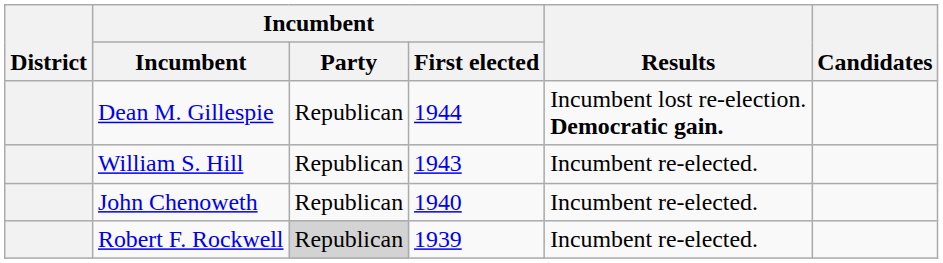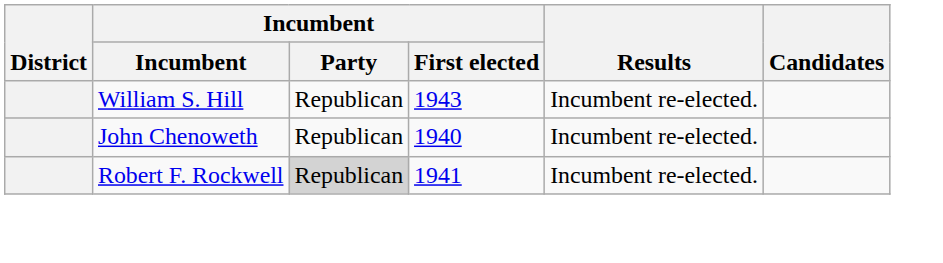- row: Dean M. Gillespie | Republican | 1944 | Incumbent lost re-election. Democratic gain.
Robert F. Rockwell | Incumbent / First elected: 1939 -> 1941
